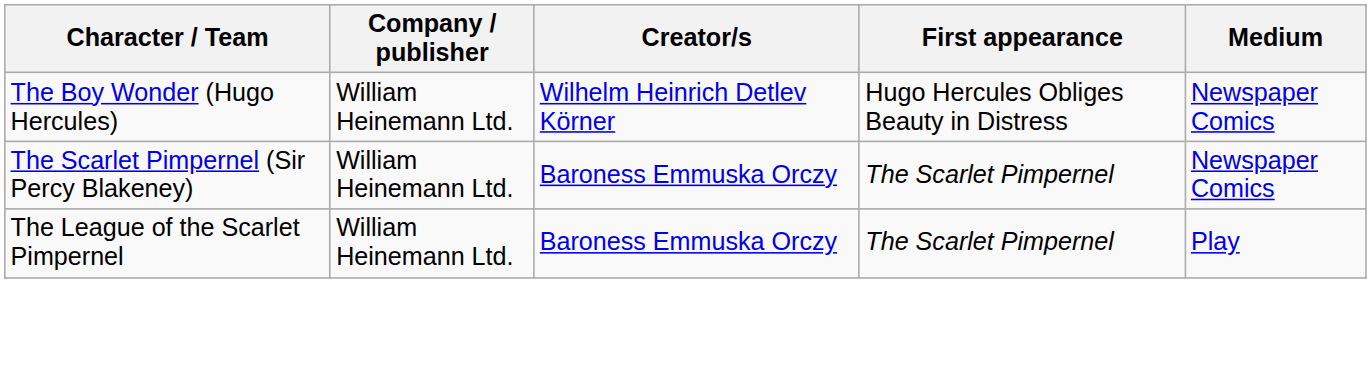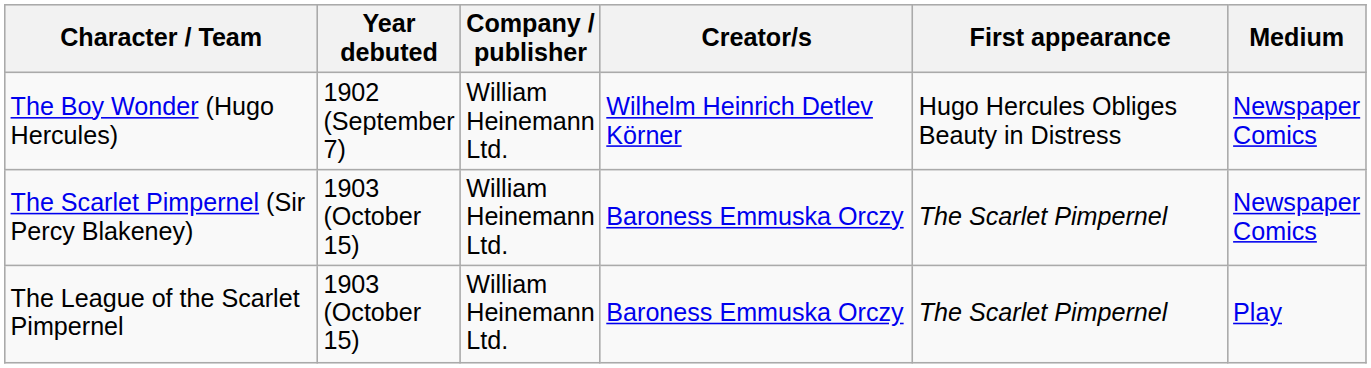+ column: Year debuted | 1902 (September 7) | 1903 (October 15) | 1903 (October 15)
